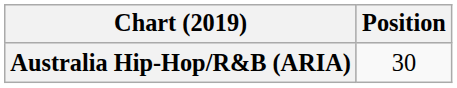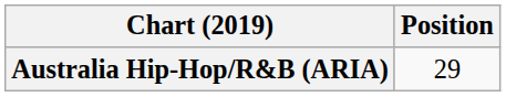Australia Hip-Hop/R&B (ARIA) | Position: 30 -> 29
